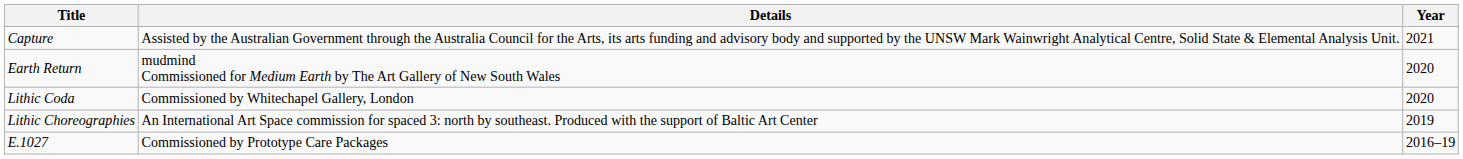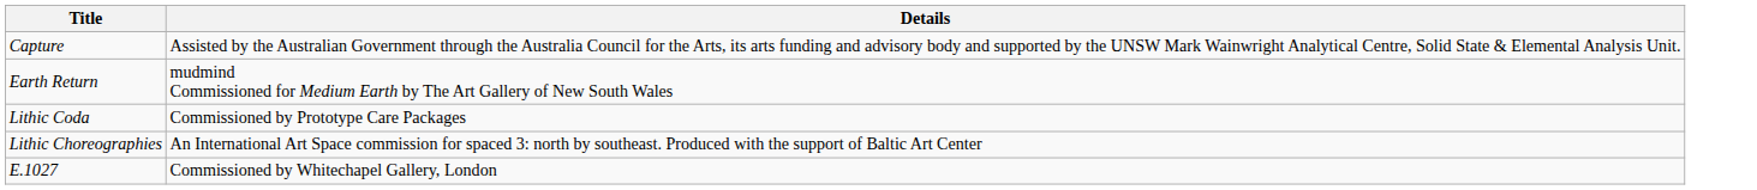- column: Year | 2021 | 2020 | 2020 | 2019 | 2016–19
Lithic Coda | Details: Commissioned by Whitechapel Gallery, London -> Commissioned by Prototype Care Packages
E.1027 | Details: Commissioned by Prototype Care Packages -> Commissioned by Whitechapel Gallery, London
